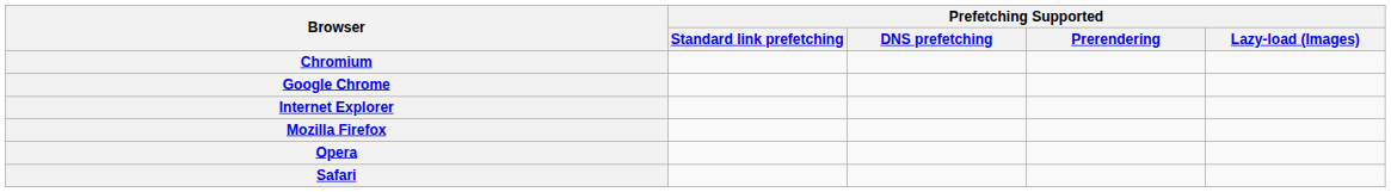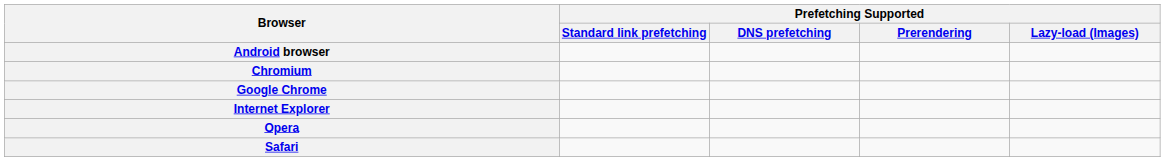+ row: Android browser
- row: Mozilla Firefox
